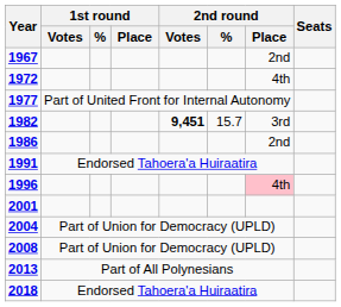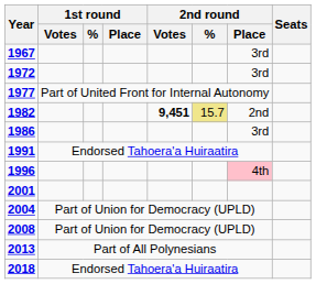1967 | 2nd round / Place: 2nd -> 3rd
1972 | 2nd round / Place: 4th -> 3rd
1982 | 2nd round / %: no background -> khaki background
1982 | 2nd round / Place: 3rd -> 2nd
1986 | 2nd round / Place: 2nd -> 3rd
